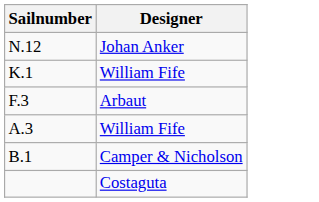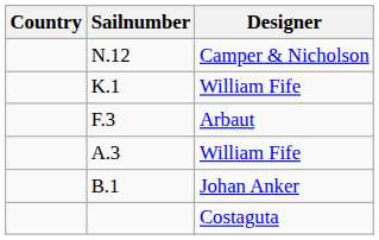+ column: Country
N.12 | Designer: Johan Anker -> Camper & Nicholson
B.1 | Designer: Camper & Nicholson -> Johan Anker
